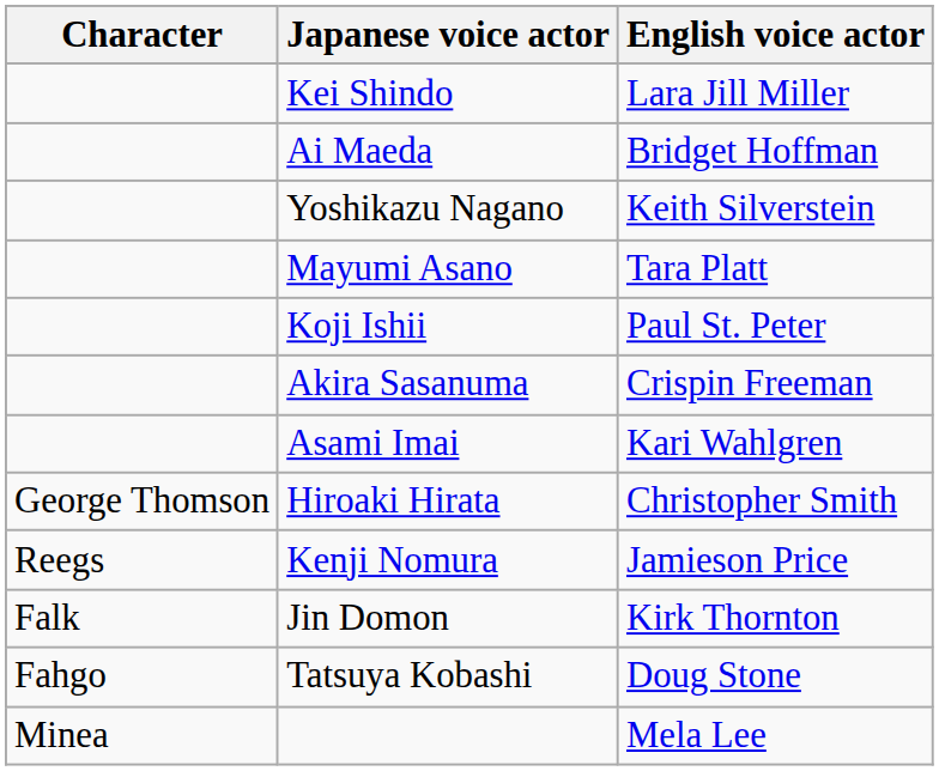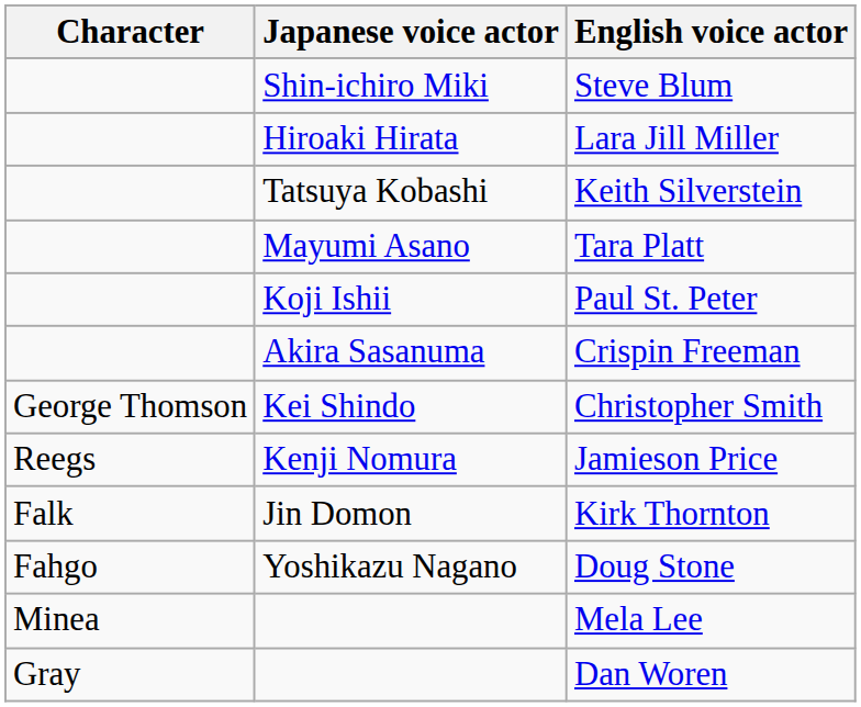+ row: Shin-ichiro Miki | Steve Blum
Lara Jill Miller | Japanese voice actor: Kei Shindo -> Hiroaki Hirata
- row: Ai Maeda | Bridget Hoffman
Keith Silverstein | Japanese voice actor: Yoshikazu Nagano -> Tatsuya Kobashi
- row: Asami Imai | Kari Wahlgren
Christopher Smith | Japanese voice actor: Hiroaki Hirata -> Kei Shindo
Doug Stone | Japanese voice actor: Tatsuya Kobashi -> Yoshikazu Nagano
+ row: Gray | Dan Woren
